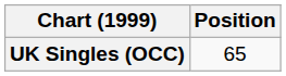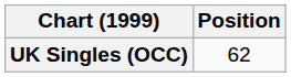UK Singles (OCC) | Position: 65 -> 62
